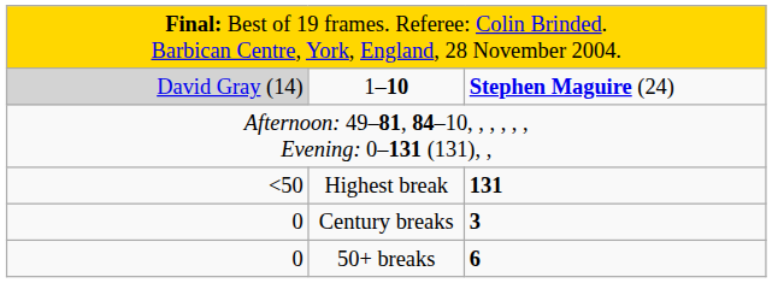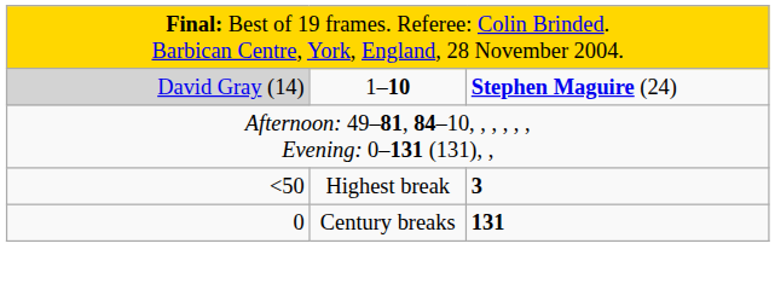Highest break | column 3: 131 -> 3
Century breaks | column 3: 3 -> 131
- row: 0 | 50+ breaks | 6
